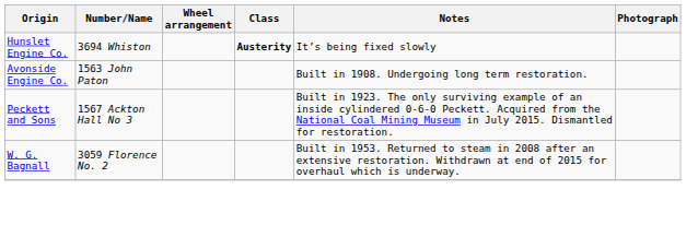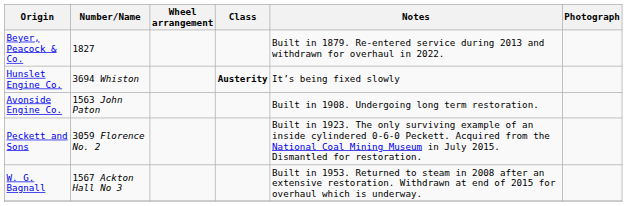+ row: Beyer, Peacock & Co. | 1827 | Built in 1879. Re-entered service during 2013 and withdrawn for overhaul in 2022.
Peckett and Sons | Number/Name: 1567 Ackton Hall No 3 -> 3059 Florence No. 2
W. G. Bagnall | Number/Name: 3059 Florence No. 2 -> 1567 Ackton Hall No 3
